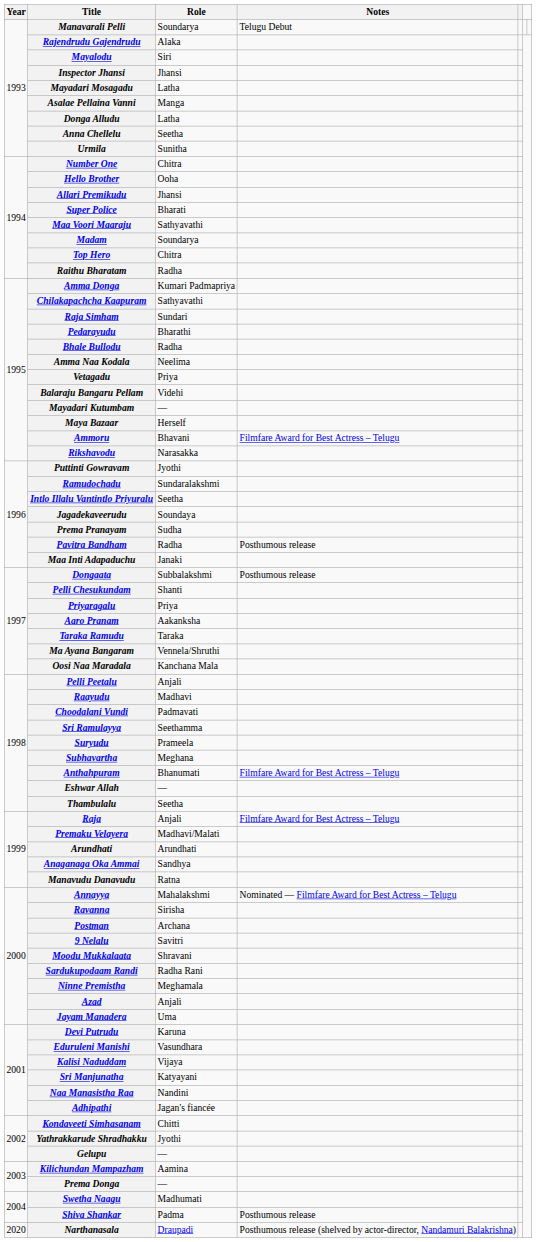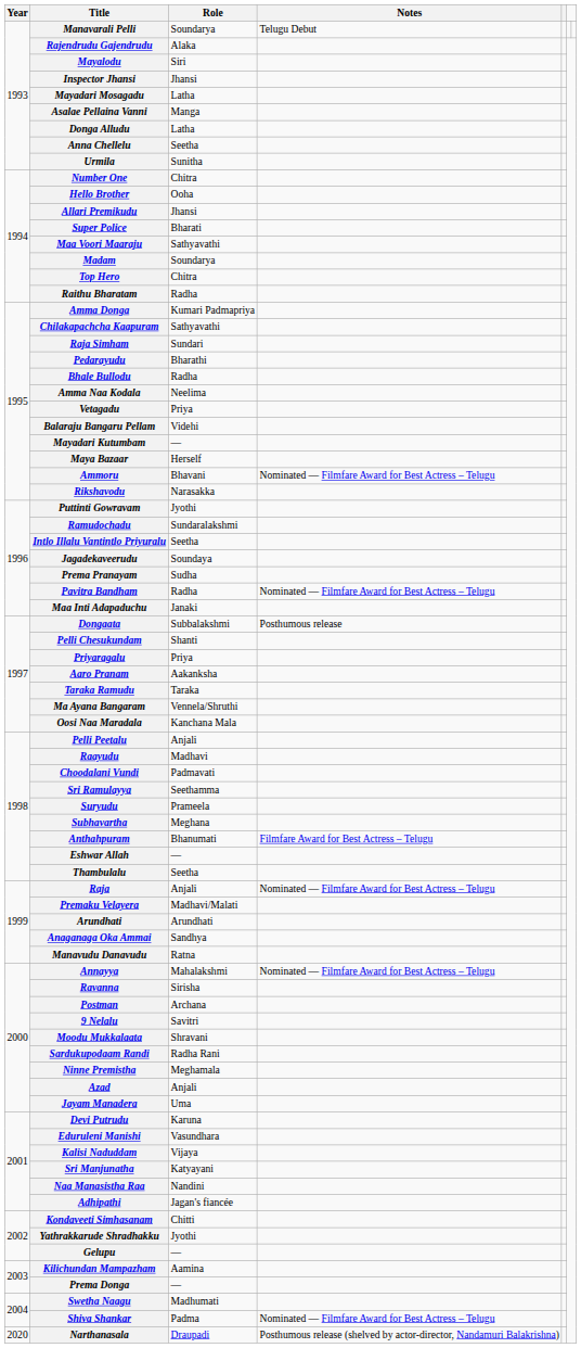Ammoru | Notes: Filmfare Award for Best Actress – Telugu -> Nominated — Filmfare Award for Best Actress – Telugu
Pavitra Bandham | Notes: Posthumous release -> Nominated — Filmfare Award for Best Actress – Telugu
Raja | Notes: Filmfare Award for Best Actress – Telugu -> Nominated — Filmfare Award for Best Actress – Telugu
Shiva Shankar | Notes: Posthumous release -> Nominated — Filmfare Award for Best Actress – Telugu
